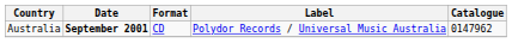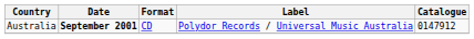Australia | Catalogue: 0147962 -> 0147912
